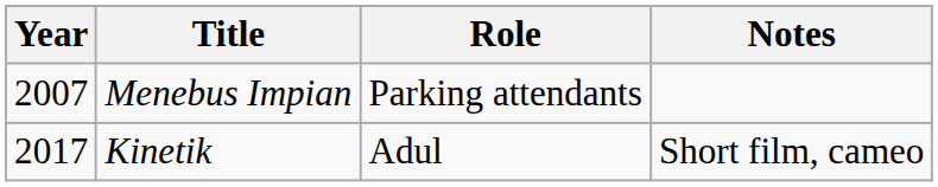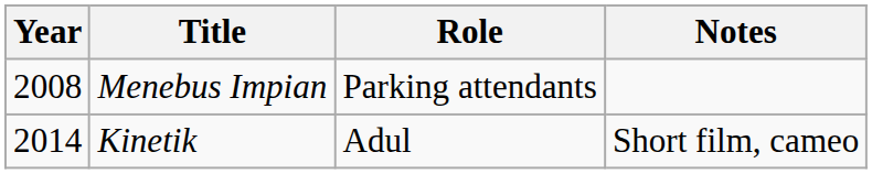Menebus Impian | Year: 2007 -> 2008
Kinetik | Year: 2017 -> 2014
